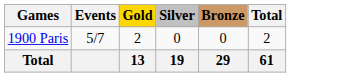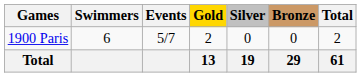+ column: Swimmers | 6
